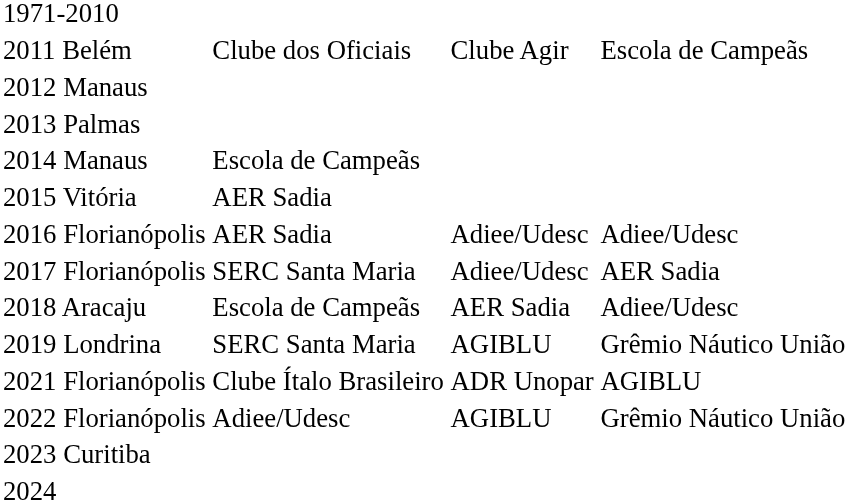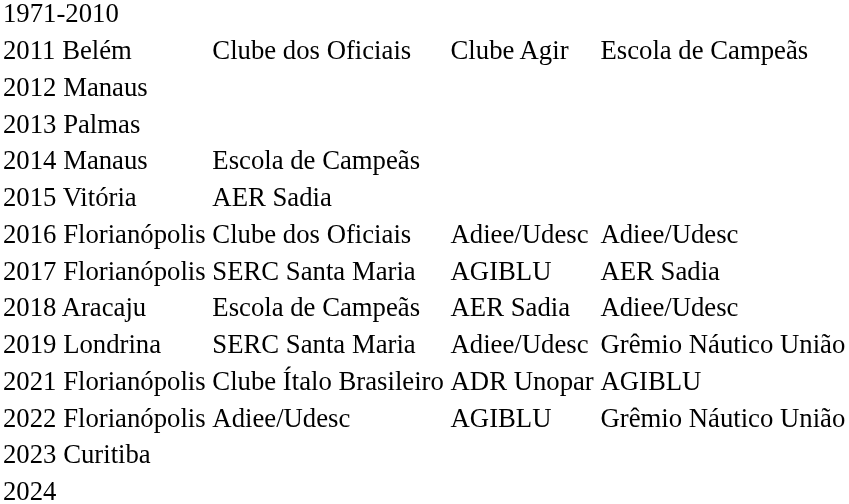2016 Florianópolis | column 2: AER Sadia -> Clube dos Oficiais
2017 Florianópolis | column 3: Adiee/Udesc -> AGIBLU
2019 Londrina | column 3: AGIBLU -> Adiee/Udesc
